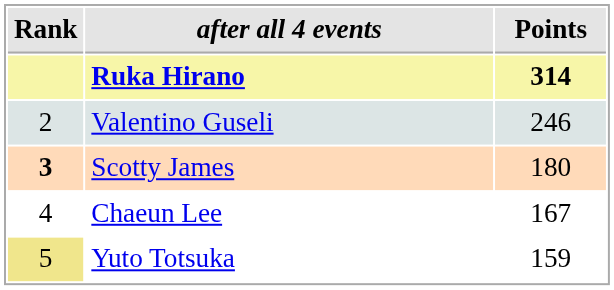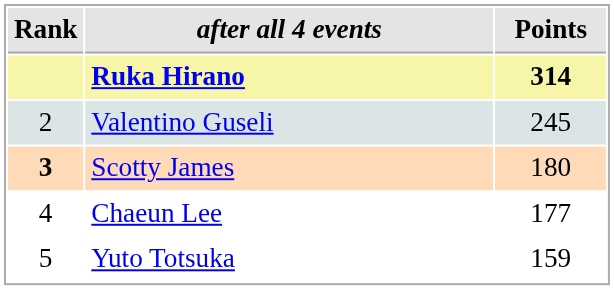Valentino Guseli | Points: 246 -> 245
Chaeun Lee | Points: 167 -> 177
Yuto Totsuka | Rank: khaki background -> no background
